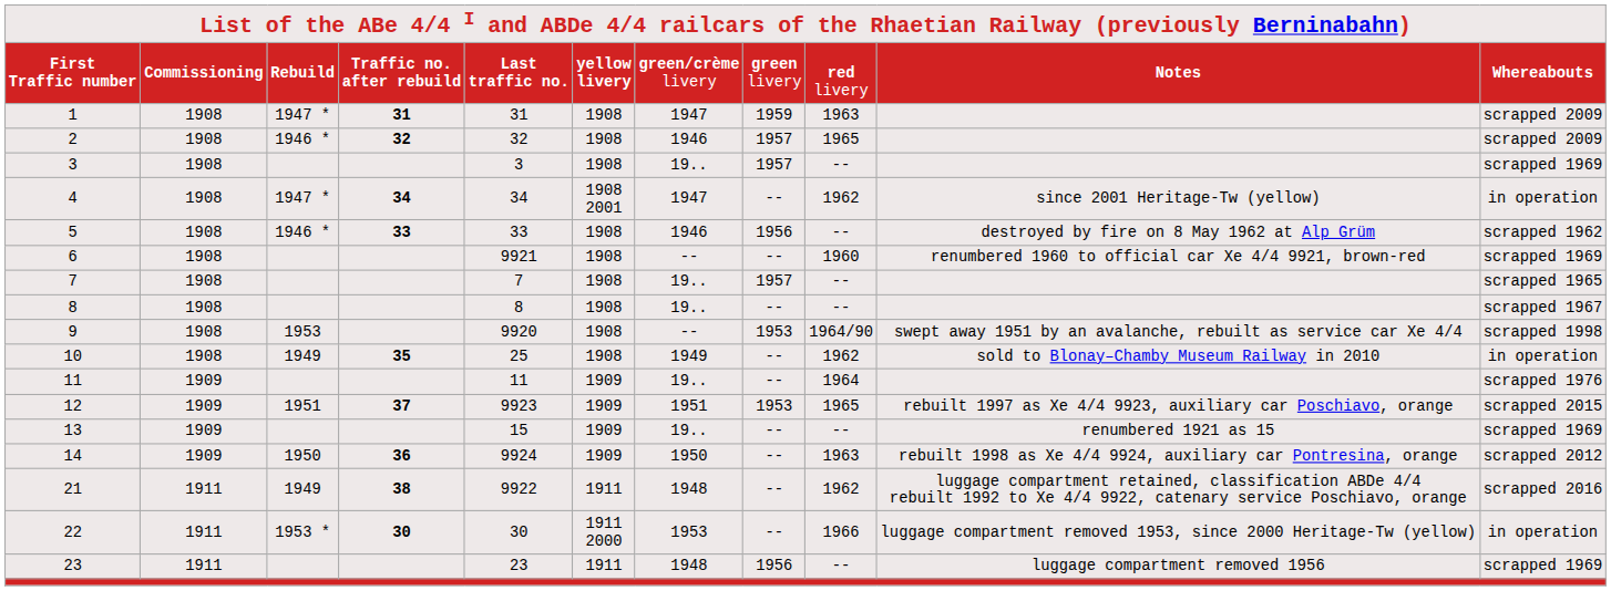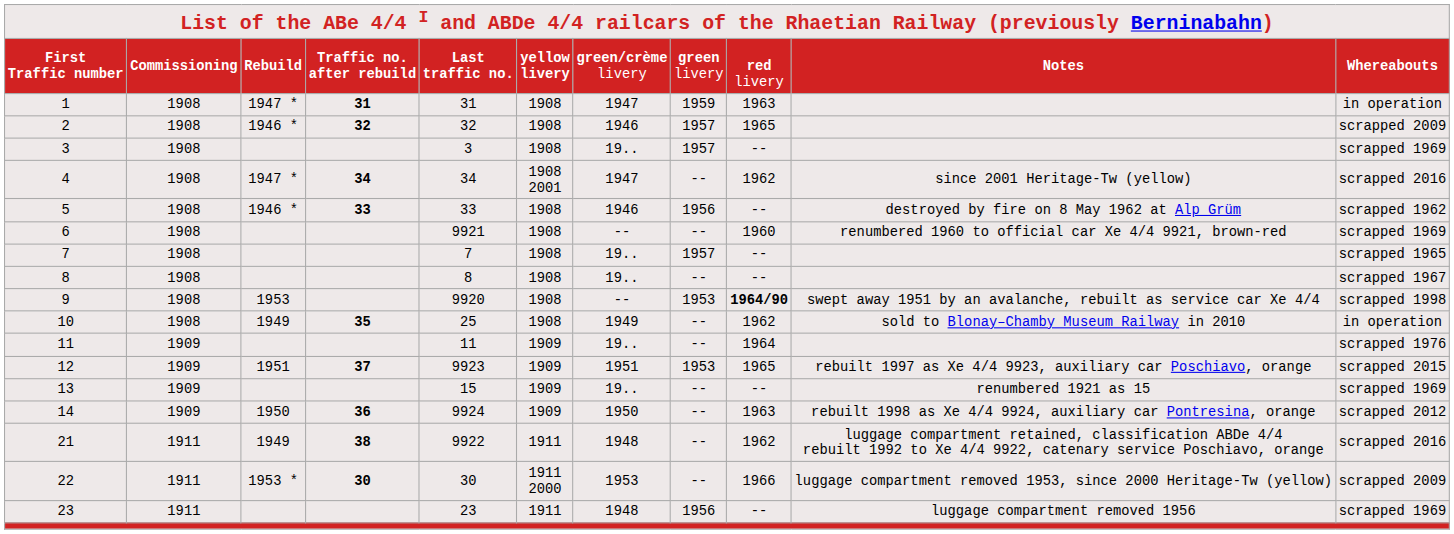1 | column 11: scrapped 2009 -> in operation
4 | column 11: in operation -> scrapped 2016
9 | column 9: normal -> bold
22 | column 11: in operation -> scrapped 2009
